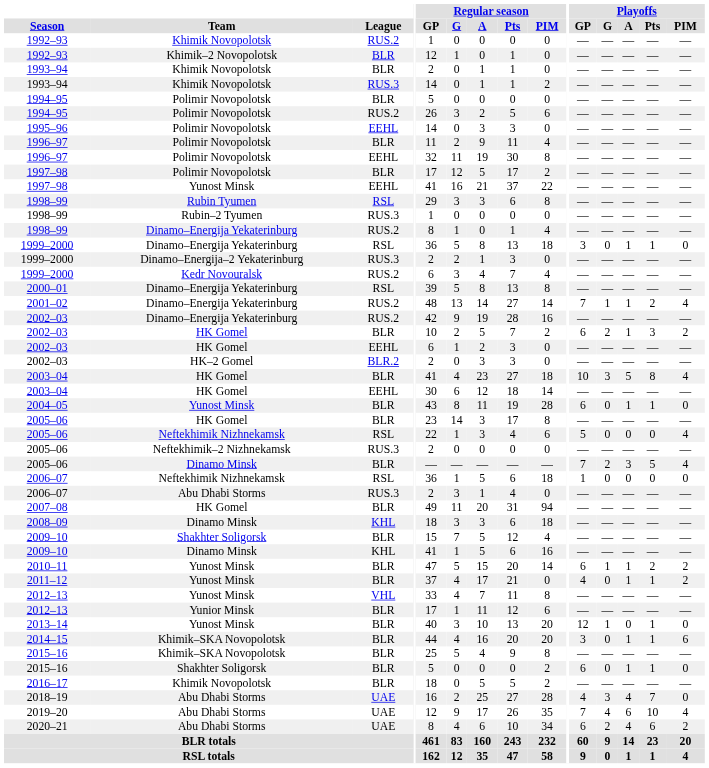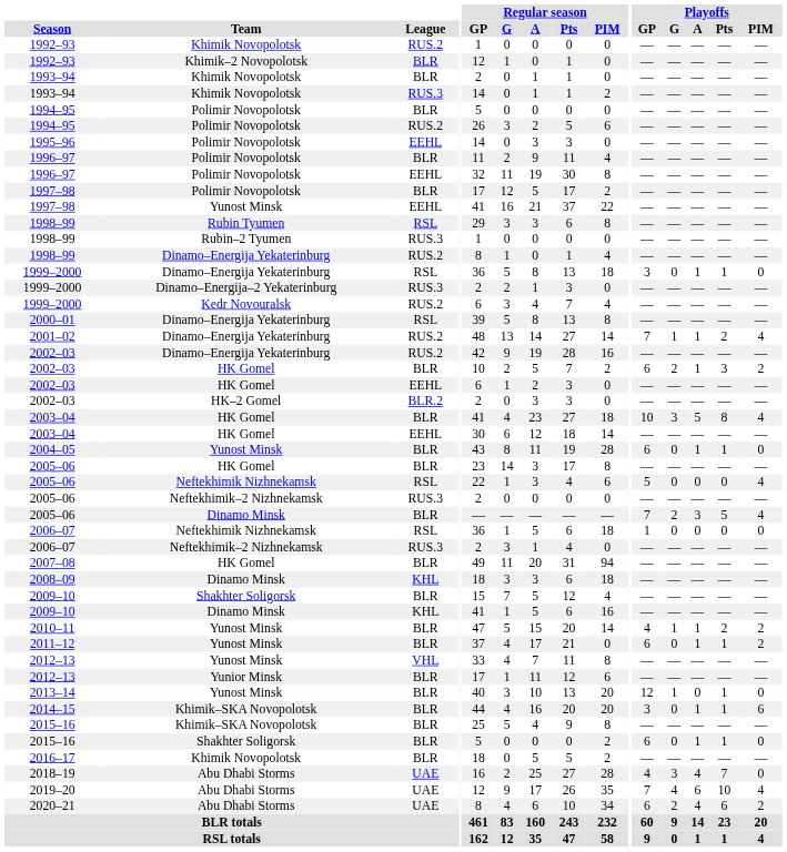2006–07 / RUS.3 | Team: Abu Dhabi Storms -> Neftekhimik–2 Nizhnekamsk
2010–11 | Playoffs / GP: 6 -> 4
2011–12 | Playoffs / GP: 4 -> 6
